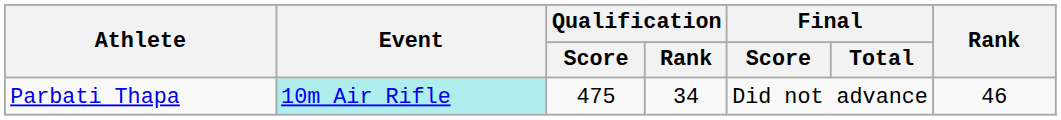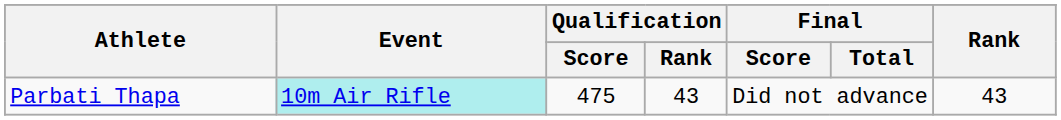Parbati Thapa | Qualification / Rank: 34 -> 43
Parbati Thapa | Rank: 46 -> 43
